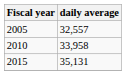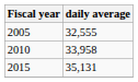2005 | daily average: 32,557 -> 32,555
